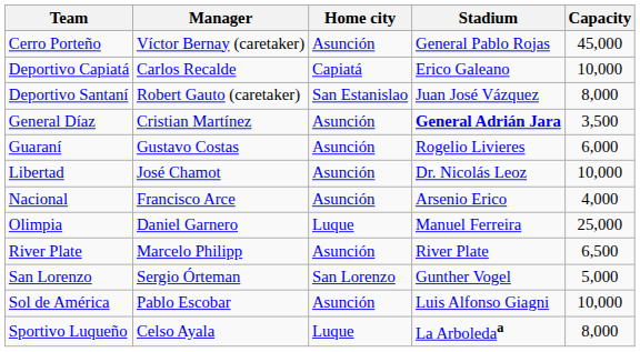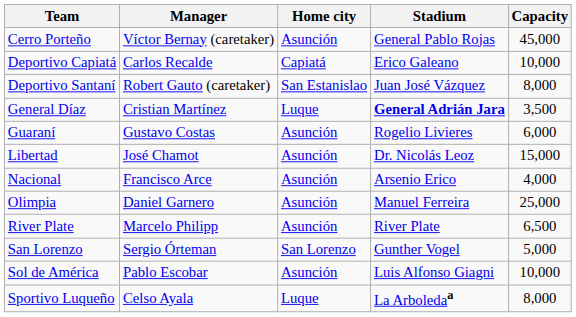General Díaz | Home city: Asunción -> Luque
Libertad | Capacity: 10,000 -> 15,000
Olimpia | Home city: Luque -> Asunción
